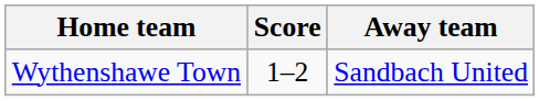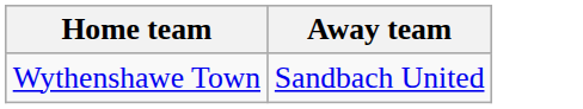- column: Score | 1–2
